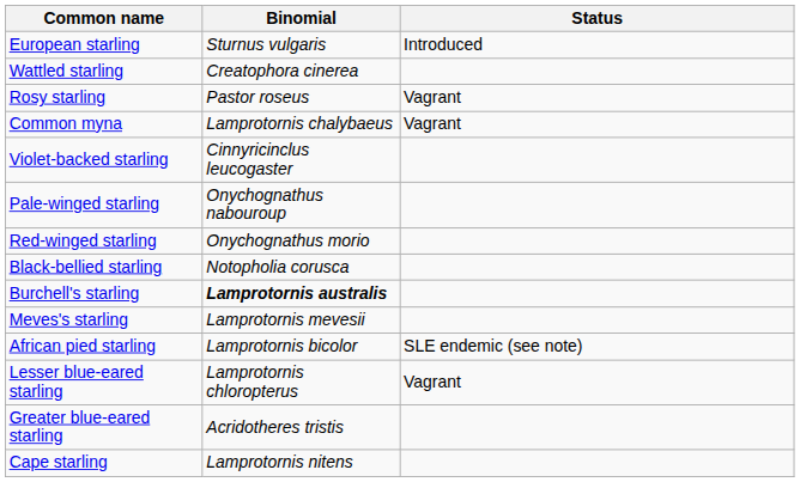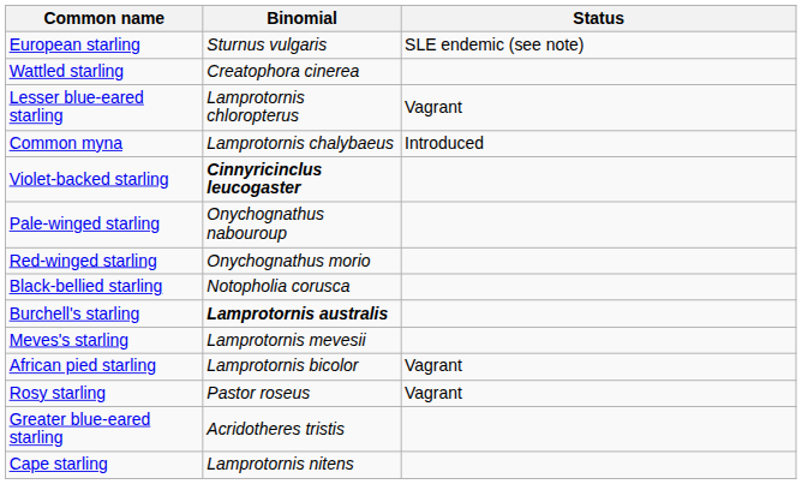European starling | Status: Introduced -> SLE endemic (see note)
rows swapped: Rosy starling <-> Lesser blue-eared starling
Common myna | Status: Vagrant -> Introduced
Violet-backed starling | Binomial: normal -> bold
African pied starling | Status: SLE endemic (see note) -> Vagrant
